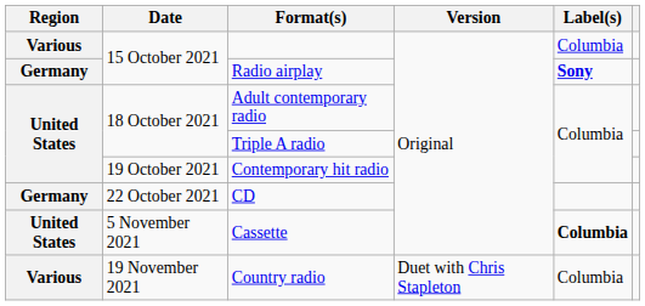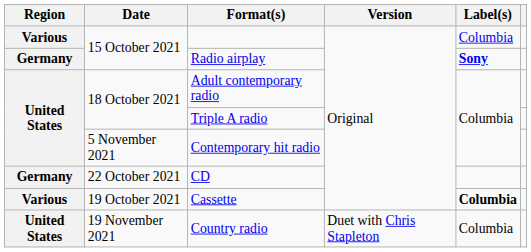Contemporary hit radio | Date: 19 October 2021 -> 5 November 2021
Cassette | Region: United States -> Various
Cassette | Date: 5 November 2021 -> 19 October 2021
Country radio | Region: Various -> United States
